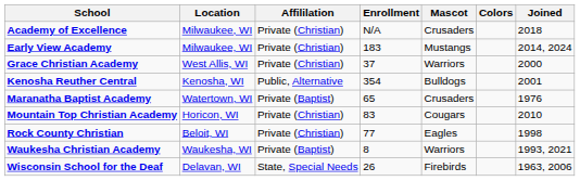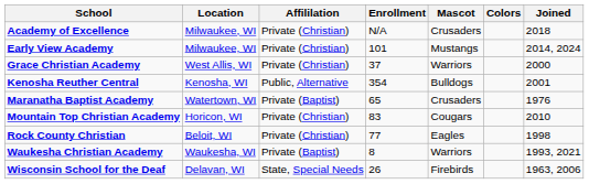Early View Academy | Enrollment: 183 -> 101
